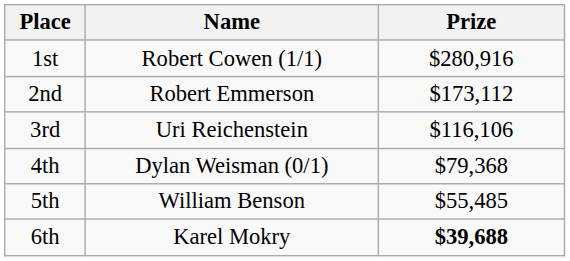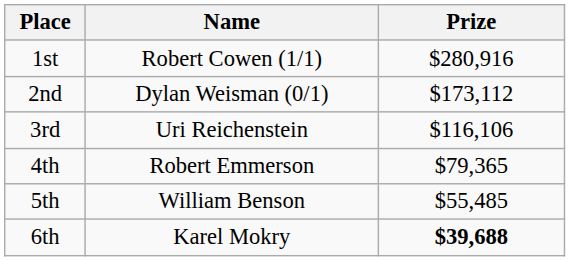2nd | Name: Robert Emmerson -> Dylan Weisman (0/1)
4th | Name: Dylan Weisman (0/1) -> Robert Emmerson
4th | Prize: $79,368 -> $79,365
